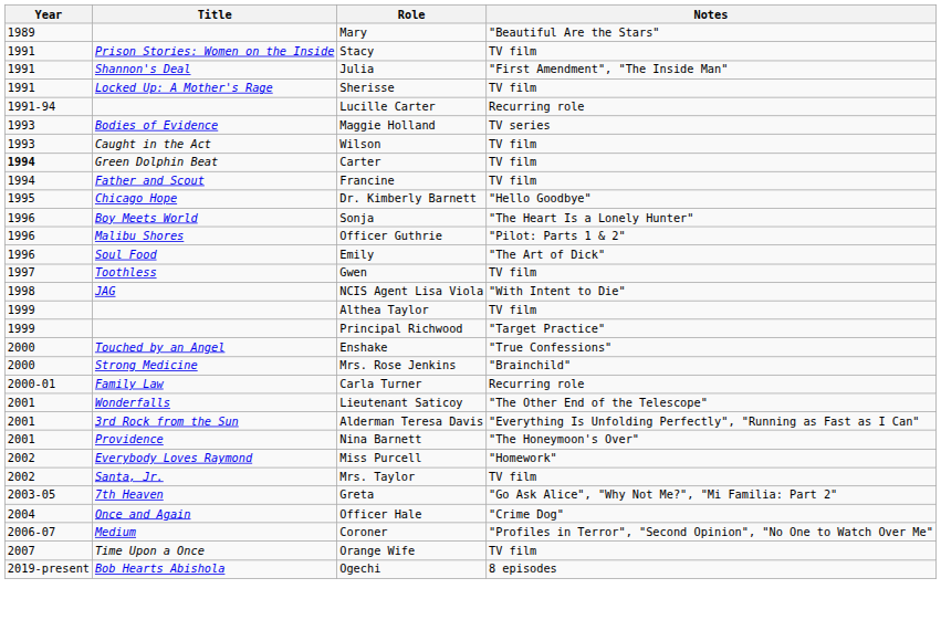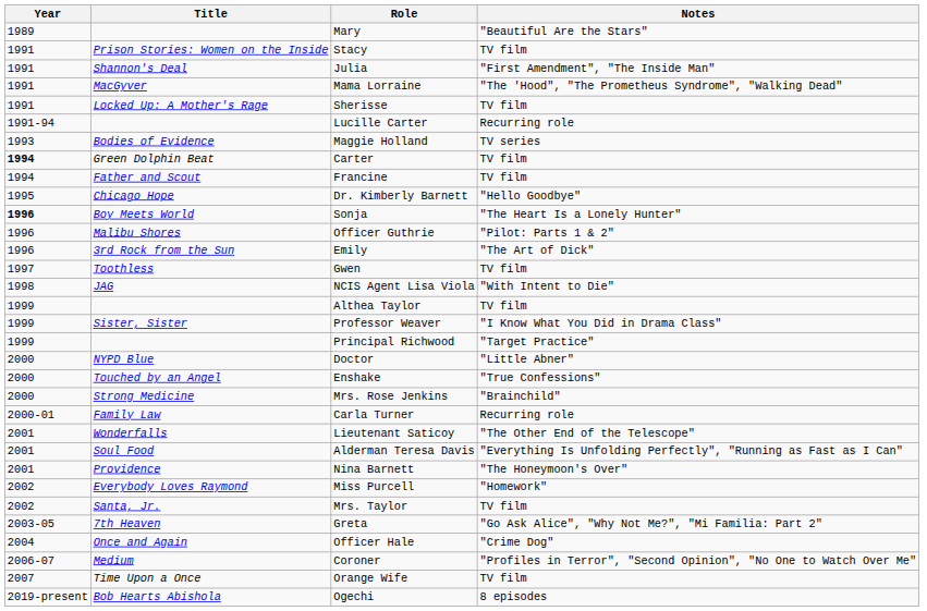+ row: 1991 | MacGyver | Mama Lorraine | "The 'Hood", "The Prometheus Syndrome", "Walking Dead"
- row: 1993 | Caught in the Act | Wilson | TV film
Sonja | Year: normal -> bold
Emily | Title: Soul Food -> 3rd Rock from the Sun
+ row: 1999 | Sister, Sister | Professor Weaver | "I Know What You Did in Drama Class"
+ row: 2000 | NYPD Blue | Doctor | "Little Abner"
Alderman Teresa Davis | Title: 3rd Rock from the Sun -> Soul Food
